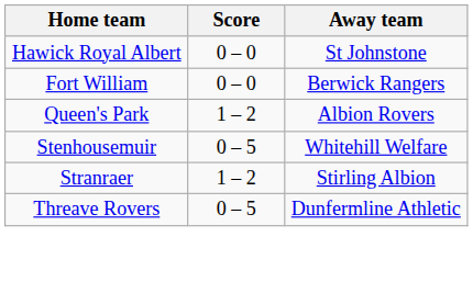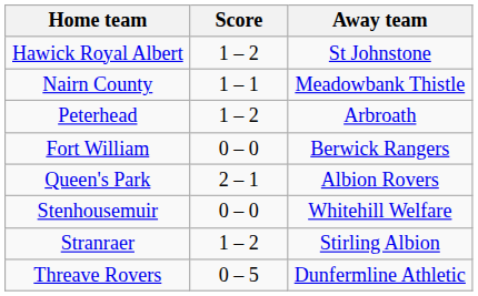Hawick Royal Albert | Score: 0 – 0 -> 1 – 2
+ row: Nairn County | 1 – 1 | Meadowbank Thistle
+ row: Peterhead | 1 – 2 | Arbroath
Queen's Park | Score: 1 – 2 -> 2 – 1
Stenhousemuir | Score: 0 – 5 -> 0 – 0
